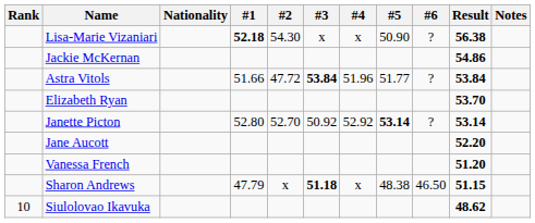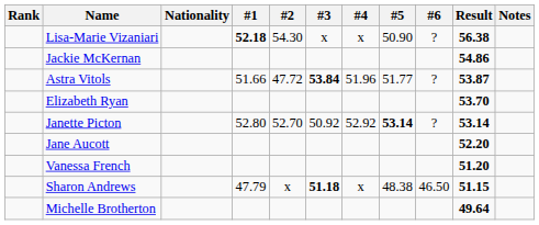Astra Vitols | Result: 53.84 -> 53.87
+ row: Michelle Brotherton | 49.64
- row: 10 | Siulolovao Ikavuka | 48.62
